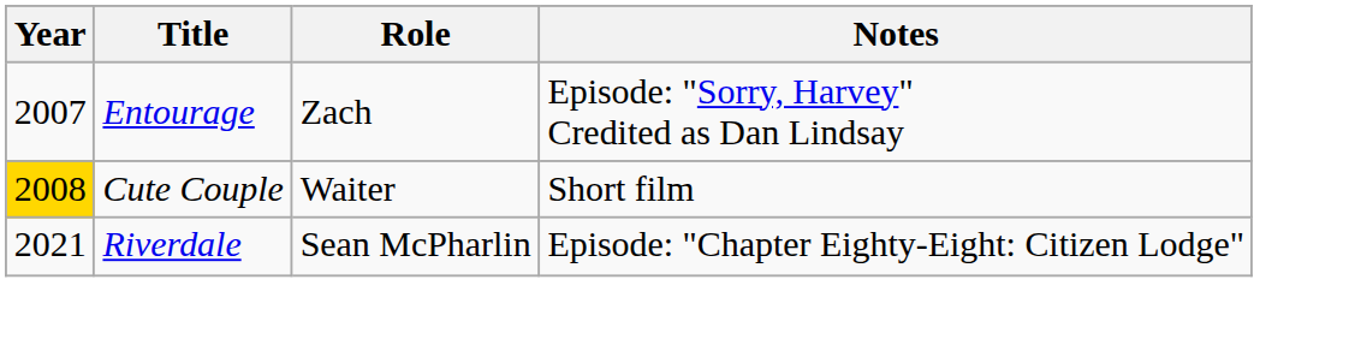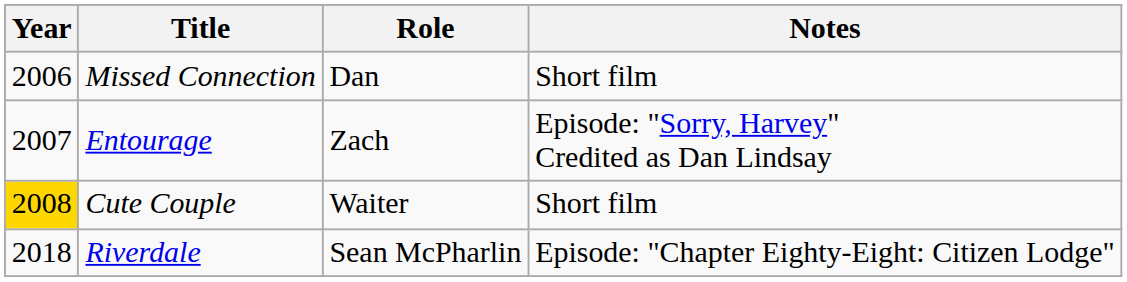+ row: 2006 | Missed Connection | Dan | Short film
Riverdale | Year: 2021 -> 2018
